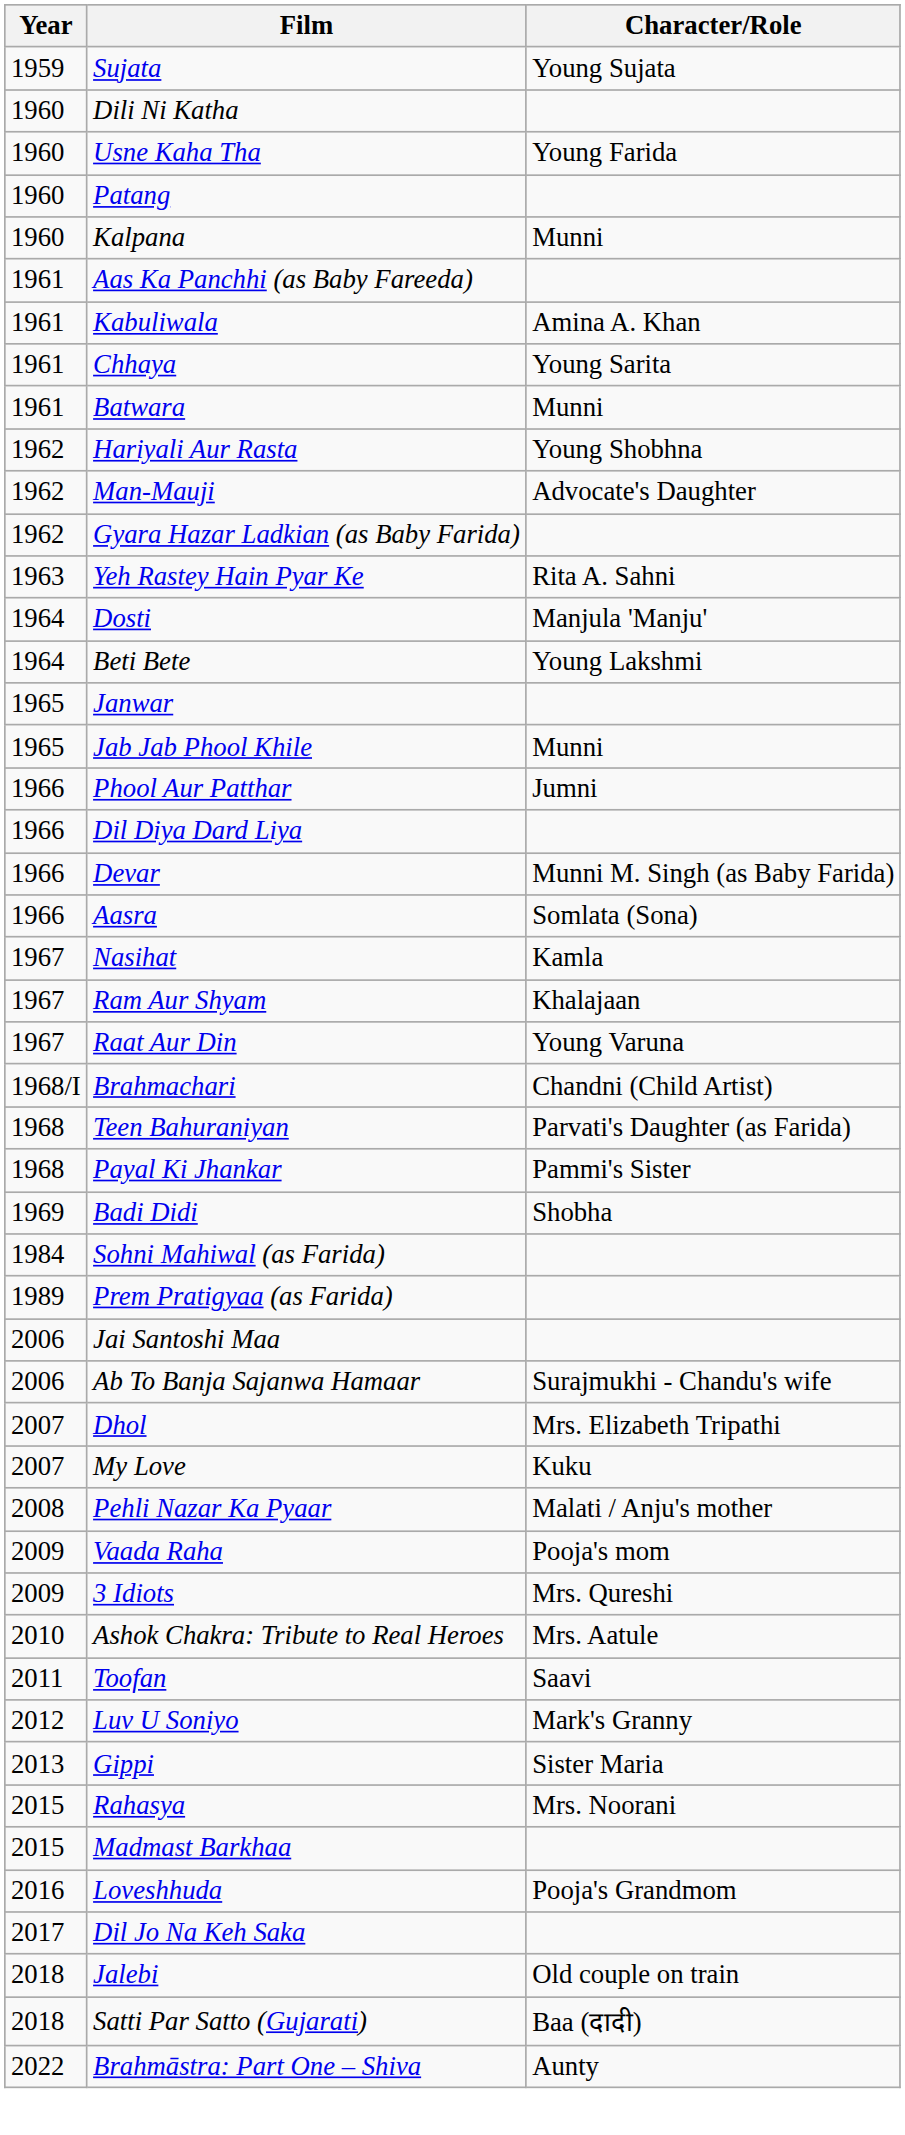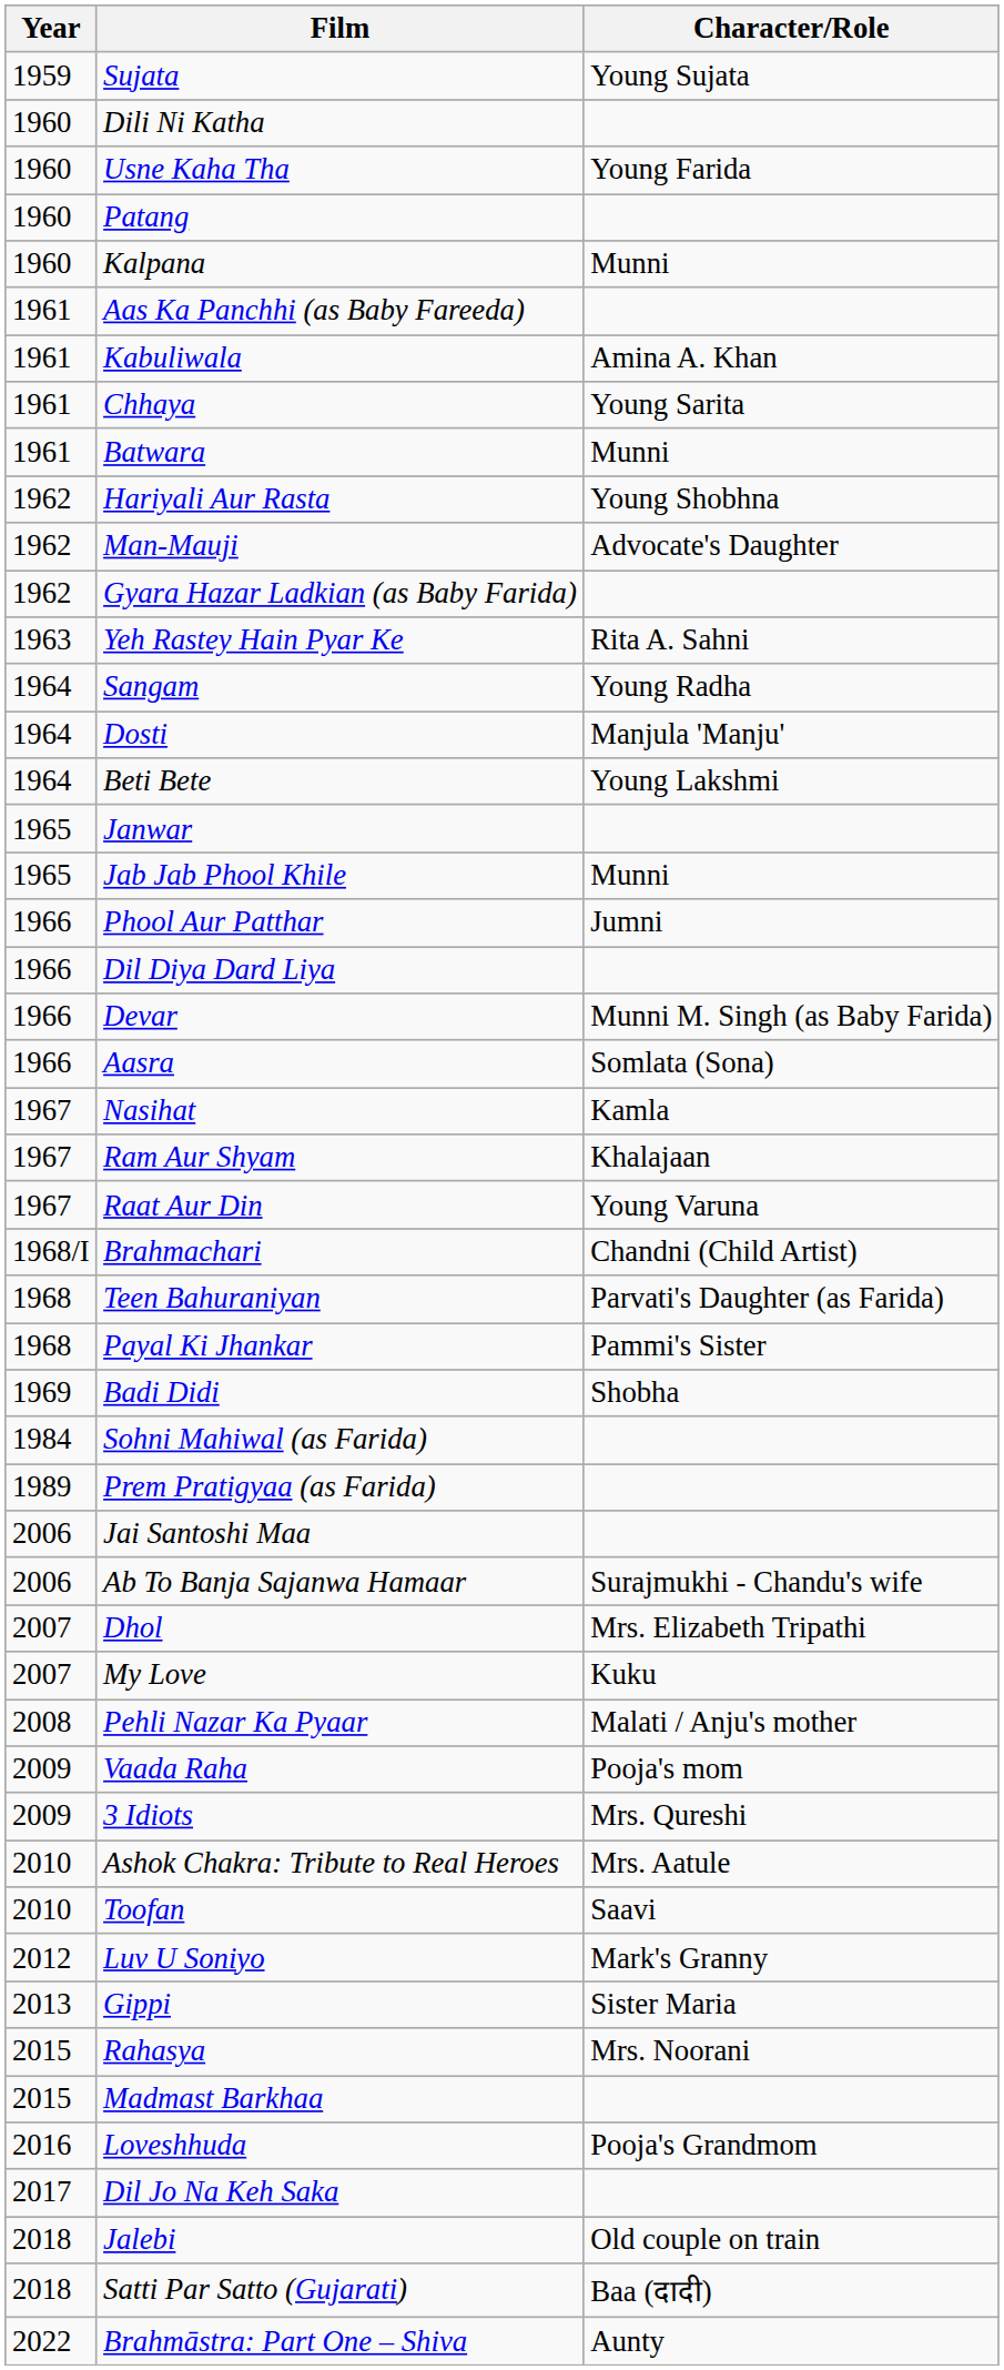+ row: 1964 | Sangam | Young Radha
Toofan | Year: 2011 -> 2010
